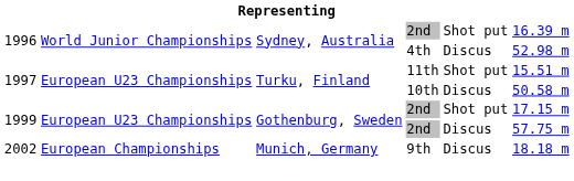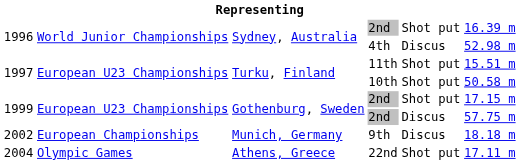10th | column 5: Discus -> Shot put
+ row: 2004 | Olympic Games | Athens, Greece | 22nd | Shot put | 17.11 m
